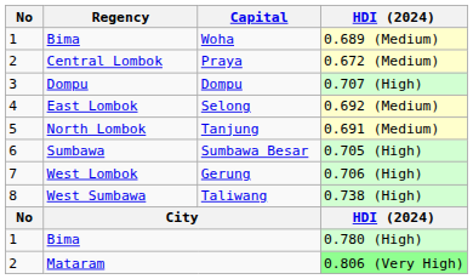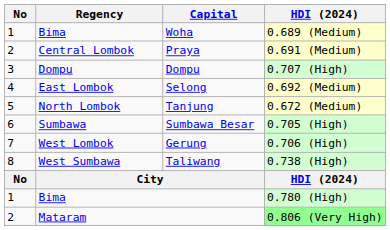Praya | HDI (2024): 0.672 (Medium) -> 0.691 (Medium)
Tanjung | HDI (2024): 0.691 (Medium) -> 0.672 (Medium)
